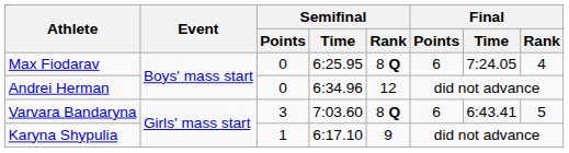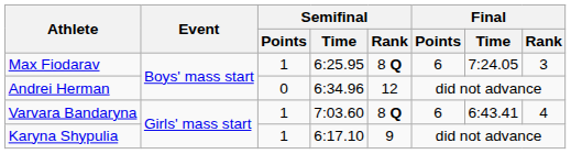Max Fiodarav | Semifinal / Points: 0 -> 1
Max Fiodarav | Final / Rank: 4 -> 3
Varvara Bandaryna | Semifinal / Points: 3 -> 1
Varvara Bandaryna | Final / Rank: 5 -> 4
